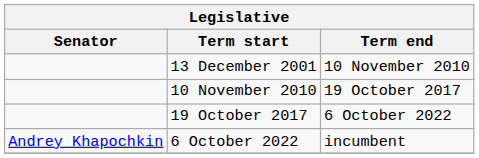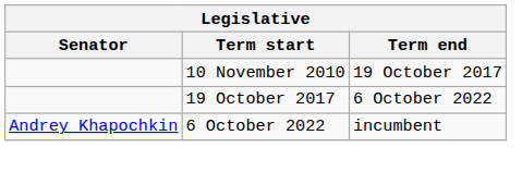- row: 13 December 2001 | 10 November 2010
